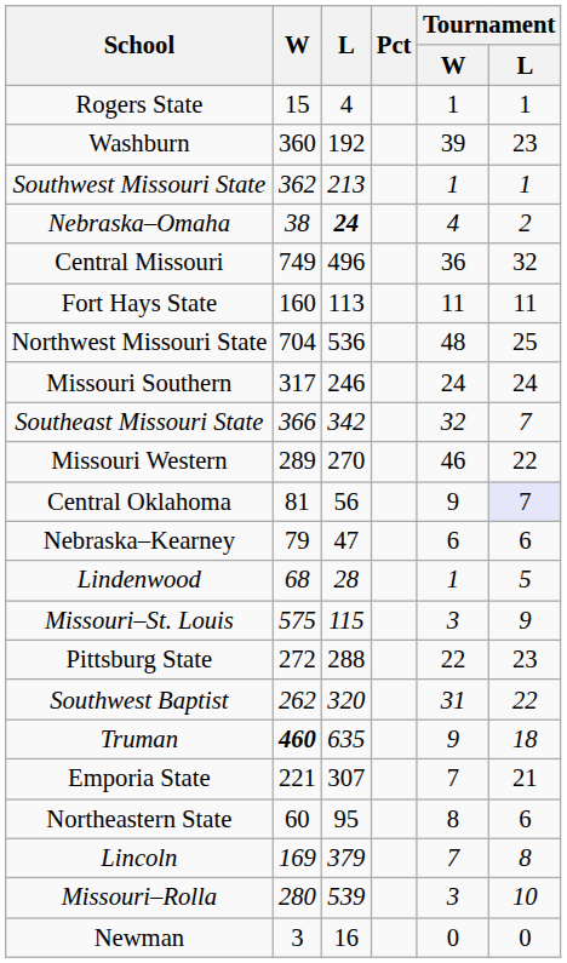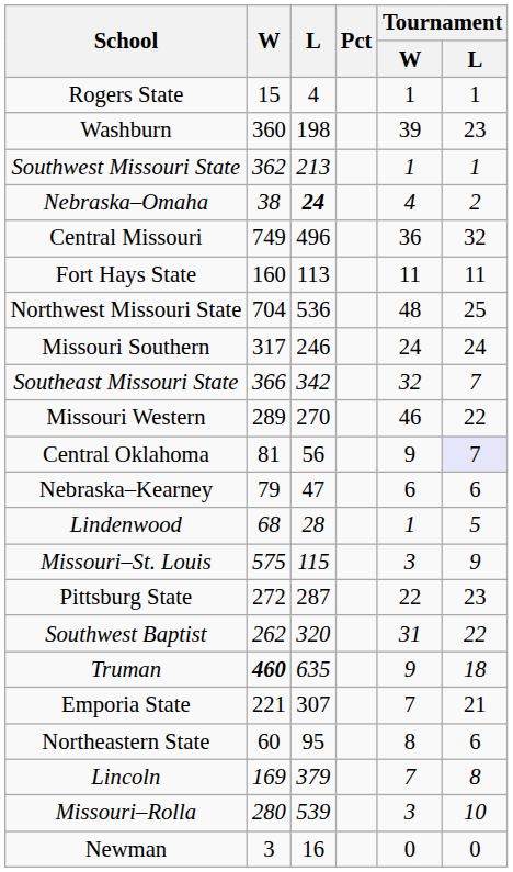Washburn | L: 192 -> 198
Pittsburg State | L: 288 -> 287
